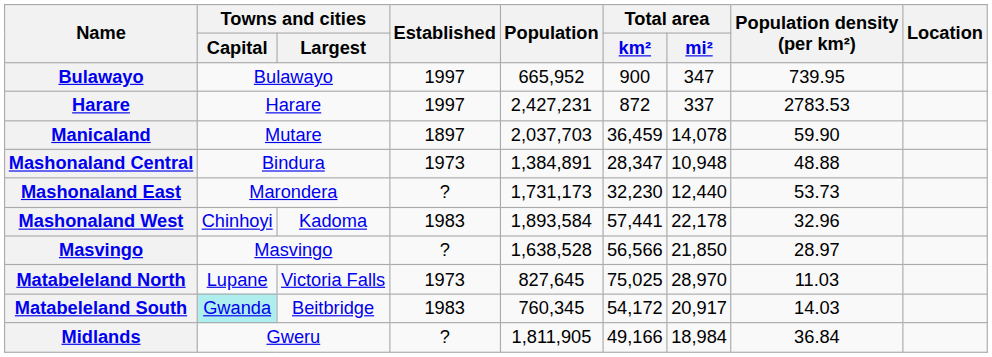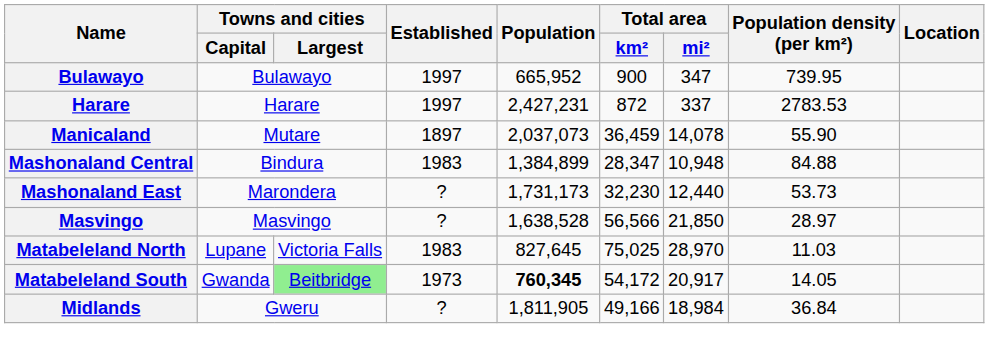Manicaland | Population: 2,037,703 -> 2,037,073
Manicaland | Population density (per km²): 59.90 -> 55.90
Mashonaland Central | Established: 1973 -> 1983
Mashonaland Central | Population: 1,384,891 -> 1,384,899
Mashonaland Central | Population density (per km²): 48.88 -> 84.88
- row: Mashonaland West | Chinhoyi | Kadoma | 1983 | 1,893,584 | 57,441 | 22,178 | 32.96
Matabeleland North | Established: 1973 -> 1983
Matabeleland South | Towns and cities / Capital: paleturquoise background -> no background
Matabeleland South | Towns and cities / Largest: no background -> lightgreen background
Matabeleland South | Established: 1983 -> 1973
Matabeleland South | Population: normal -> bold
Matabeleland South | Population density (per km²): 14.03 -> 14.05
